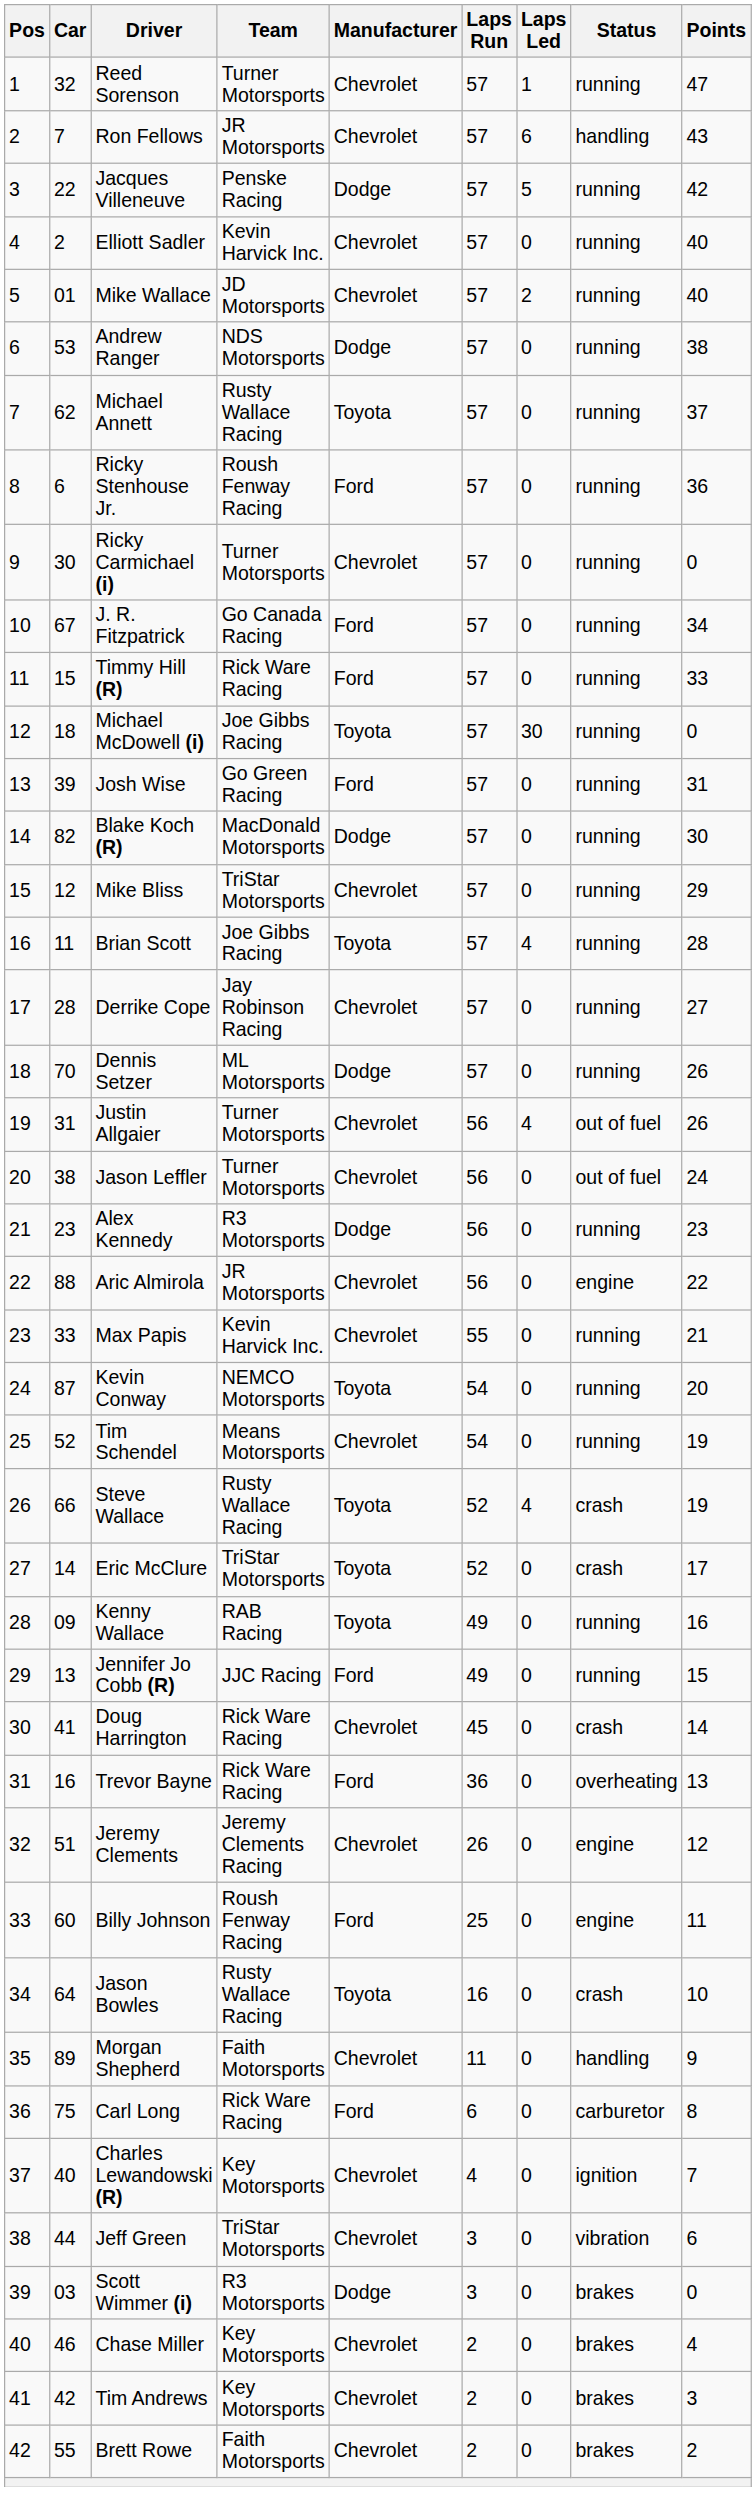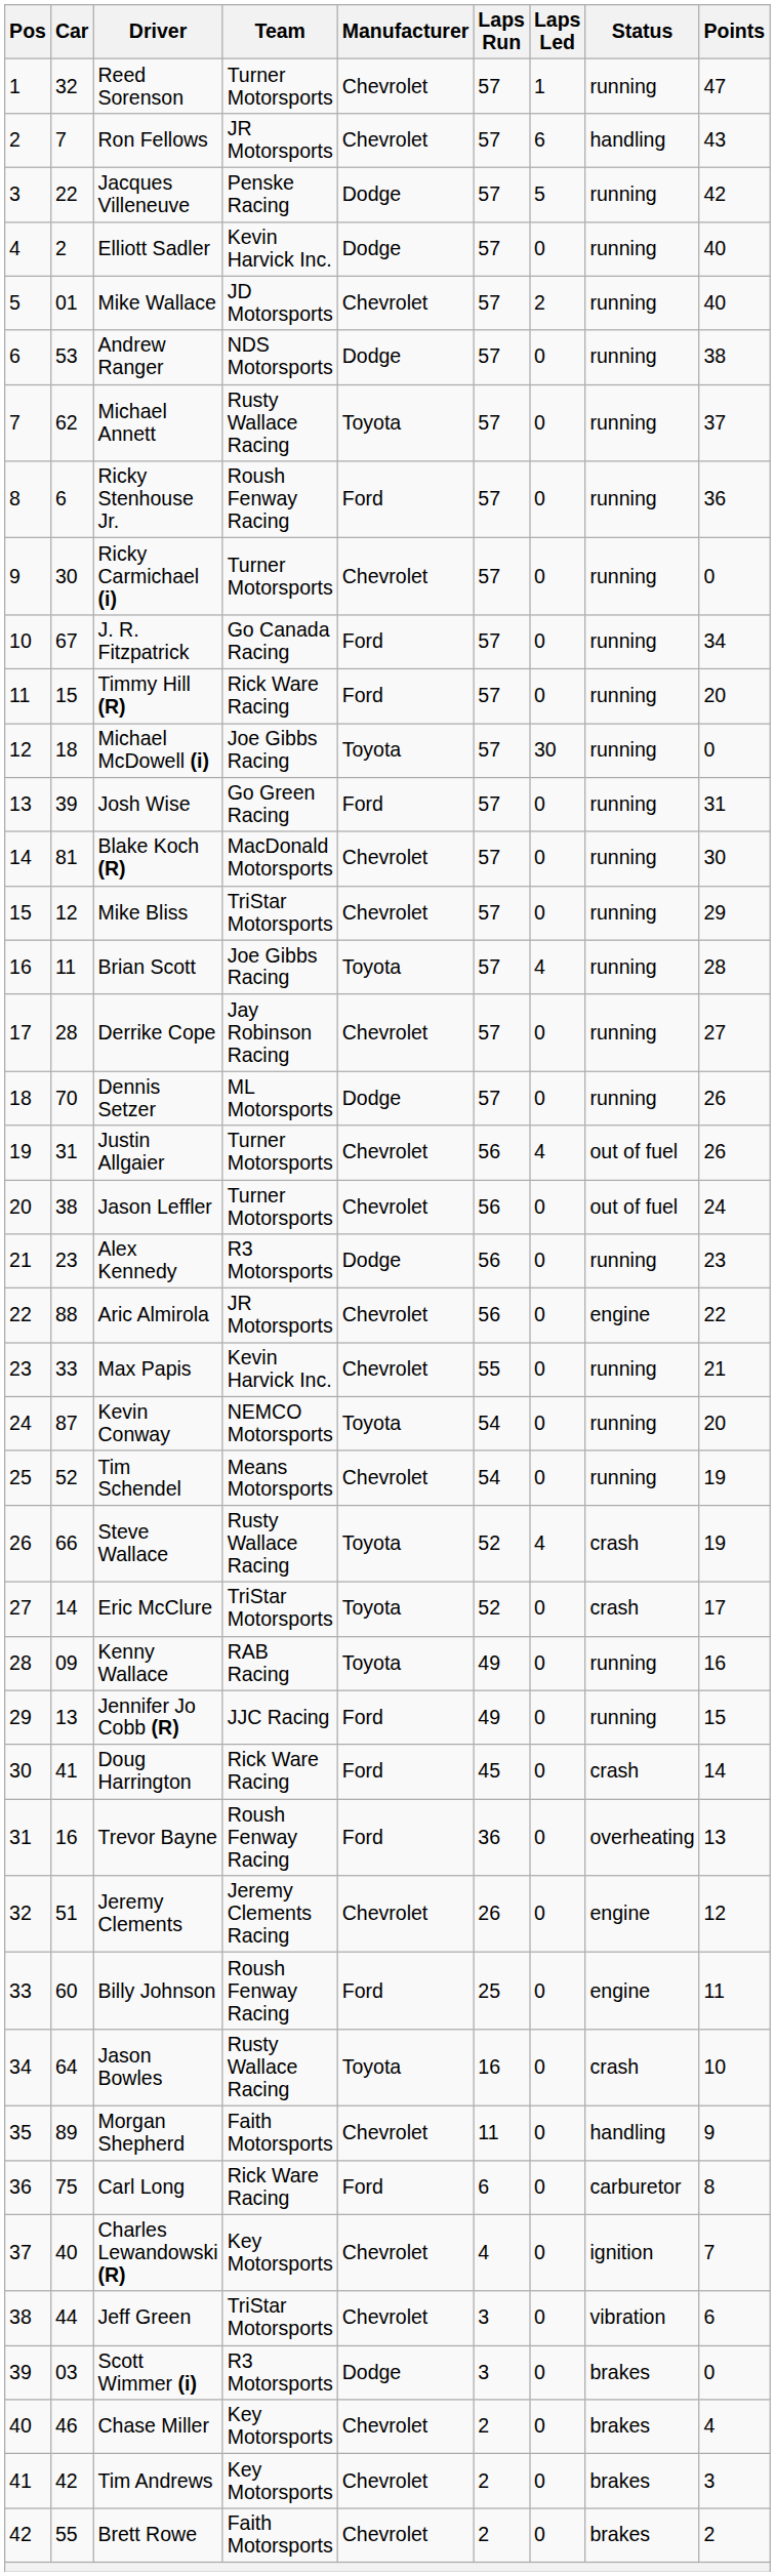Elliott Sadler | Manufacturer: Chevrolet -> Dodge
Timmy Hill (R) | Points: 33 -> 20
Blake Koch (R) | Car: 82 -> 81
Blake Koch (R) | Manufacturer: Dodge -> Chevrolet
Doug Harrington | Manufacturer: Chevrolet -> Ford
Trevor Bayne | Team: Rick Ware Racing -> Roush Fenway Racing
